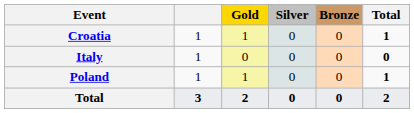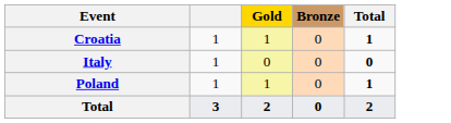- column: Silver | 0 | 0 | 0 | 0
